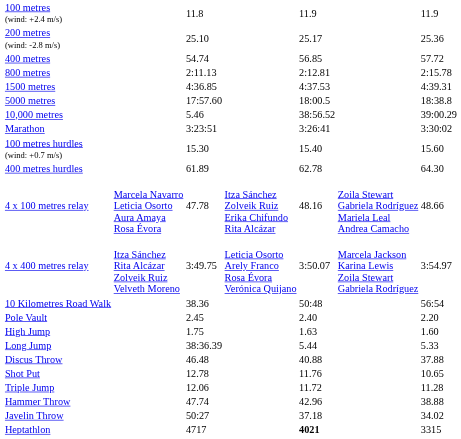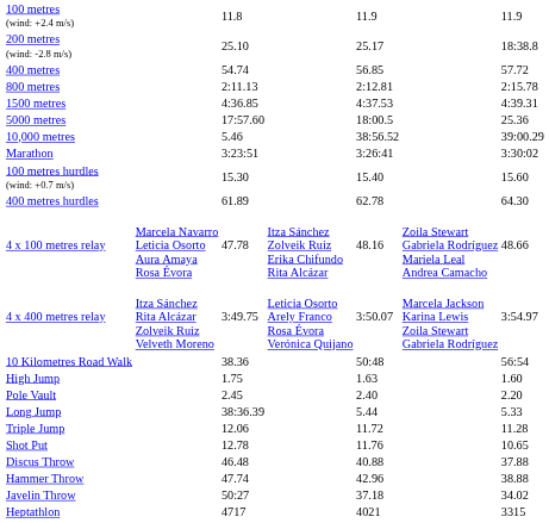200 metres (wind: -2.8 m/s) | column 7: 25.36 -> 18:38.8
5000 metres | column 7: 18:38.8 -> 25.36
rows swapped: High Jump <-> Pole Vault
rows swapped: Triple Jump <-> Discus Throw
Heptathlon | column 5: bold -> normal
